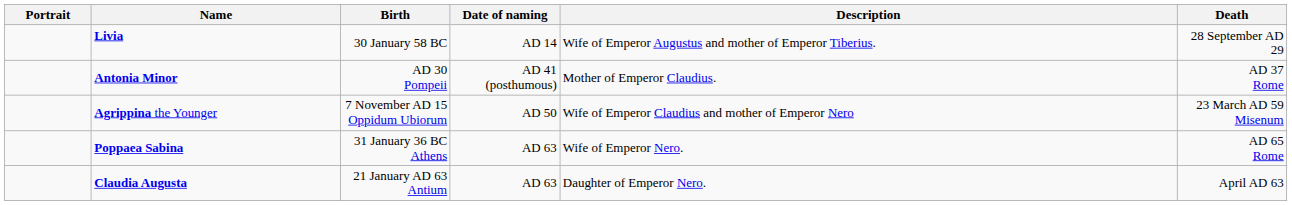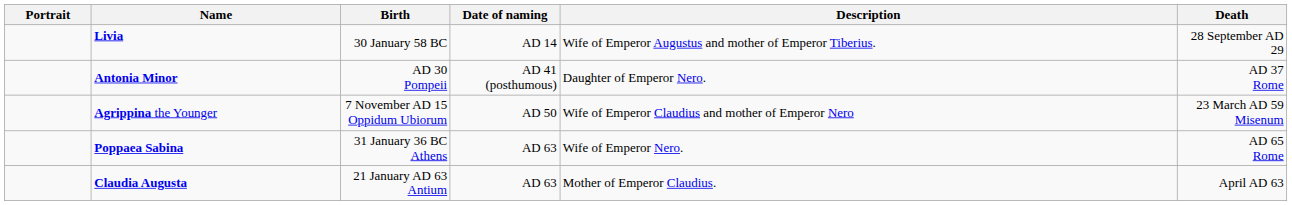Antonia Minor | Description: Mother of Emperor Claudius. -> Daughter of Emperor Nero.
Claudia Augusta | Description: Daughter of Emperor Nero. -> Mother of Emperor Claudius.
